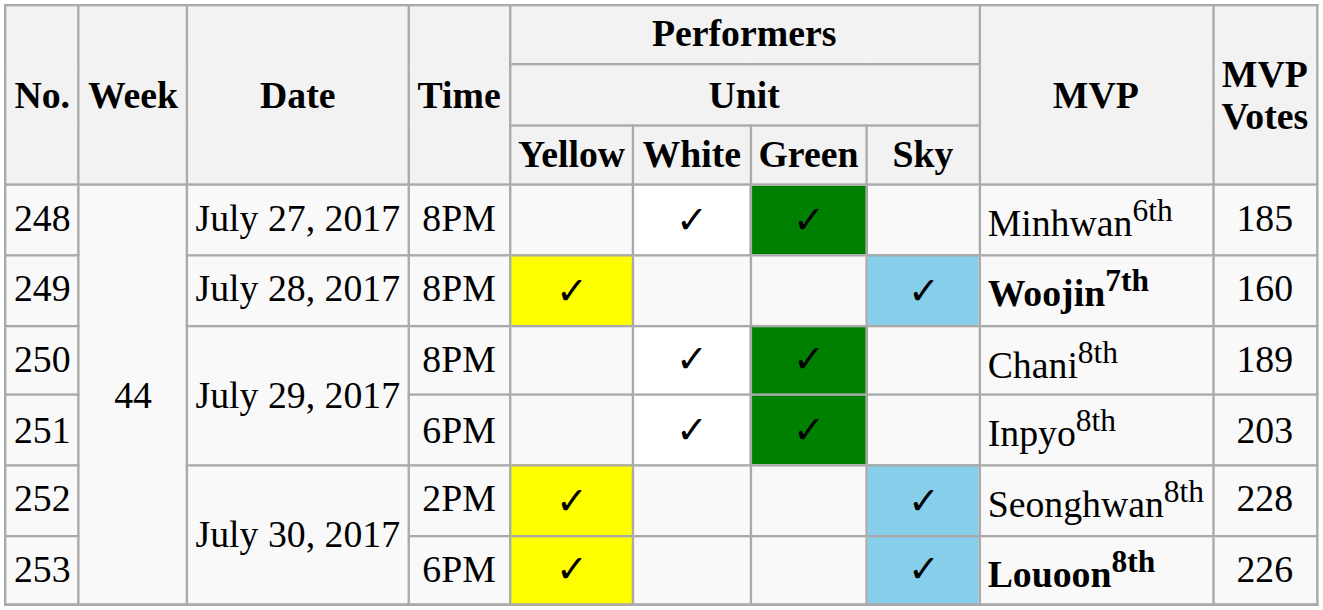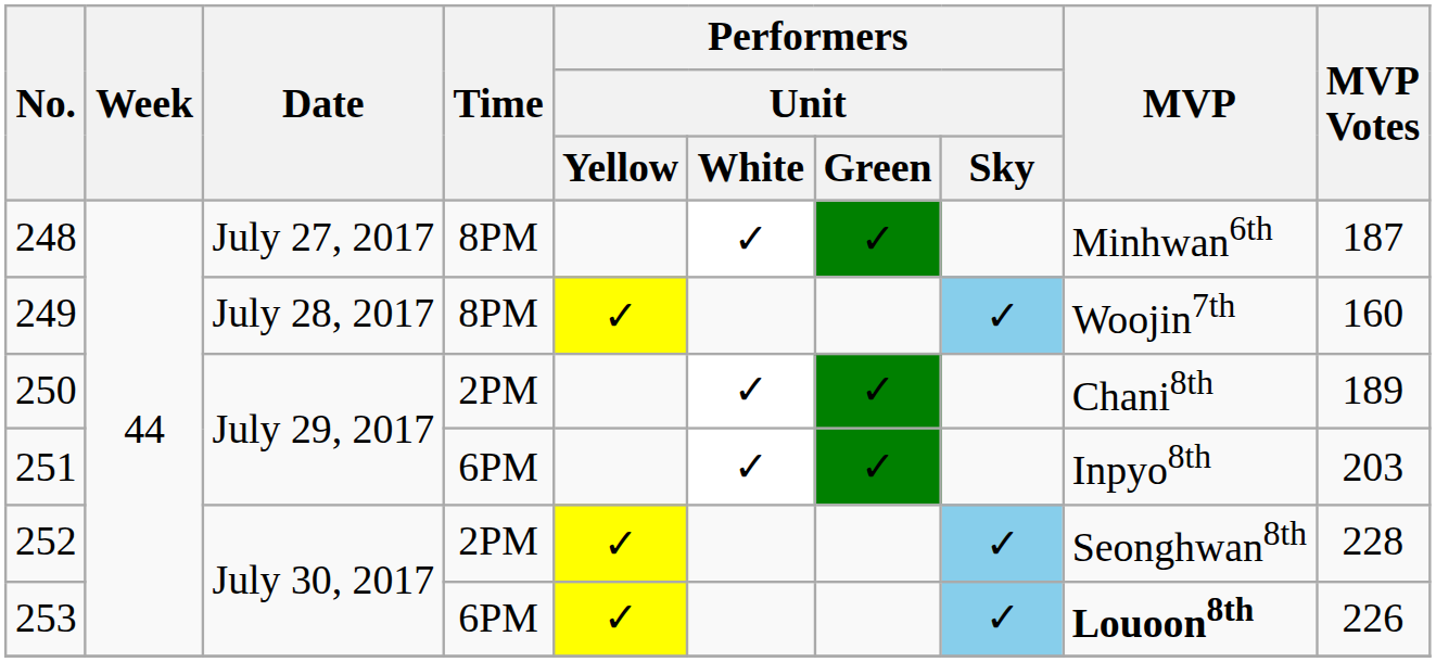248 | MVP Votes: 185 -> 187
249 | MVP: bold -> normal
250 | Time: 8PM -> 2PM
